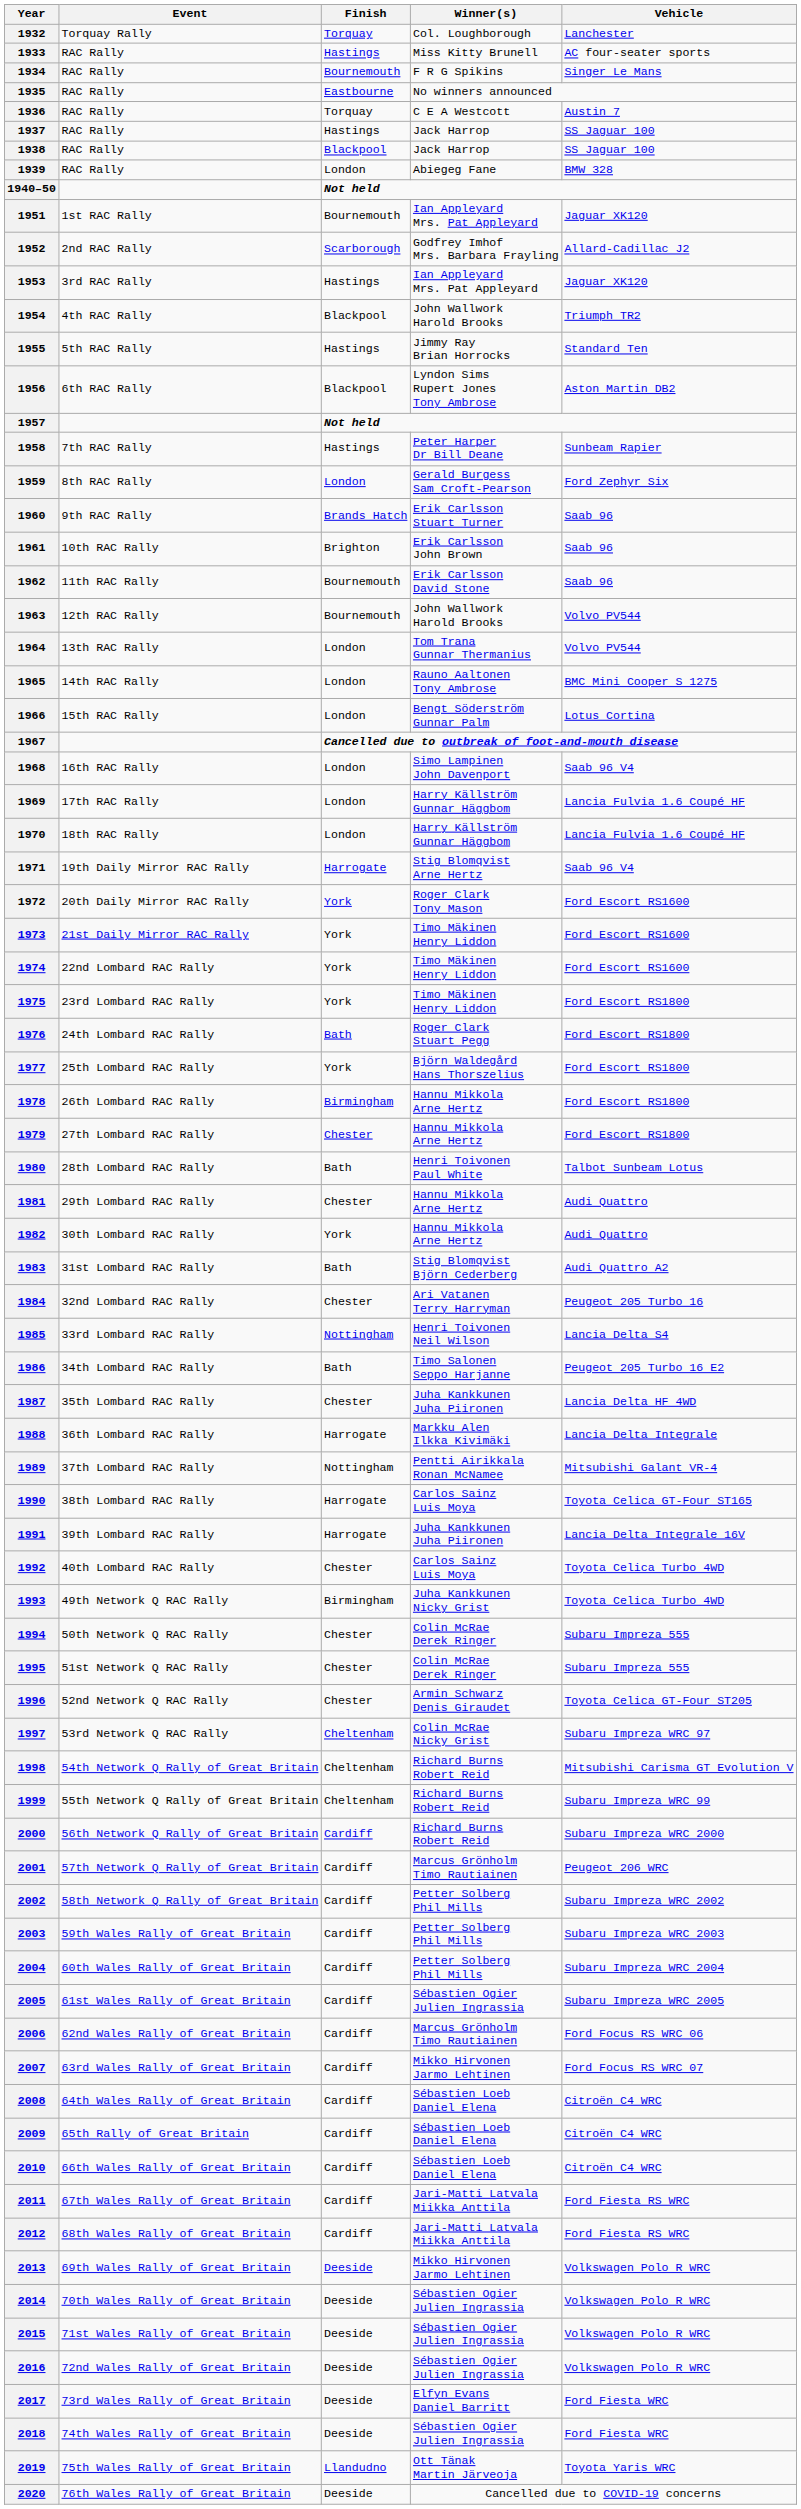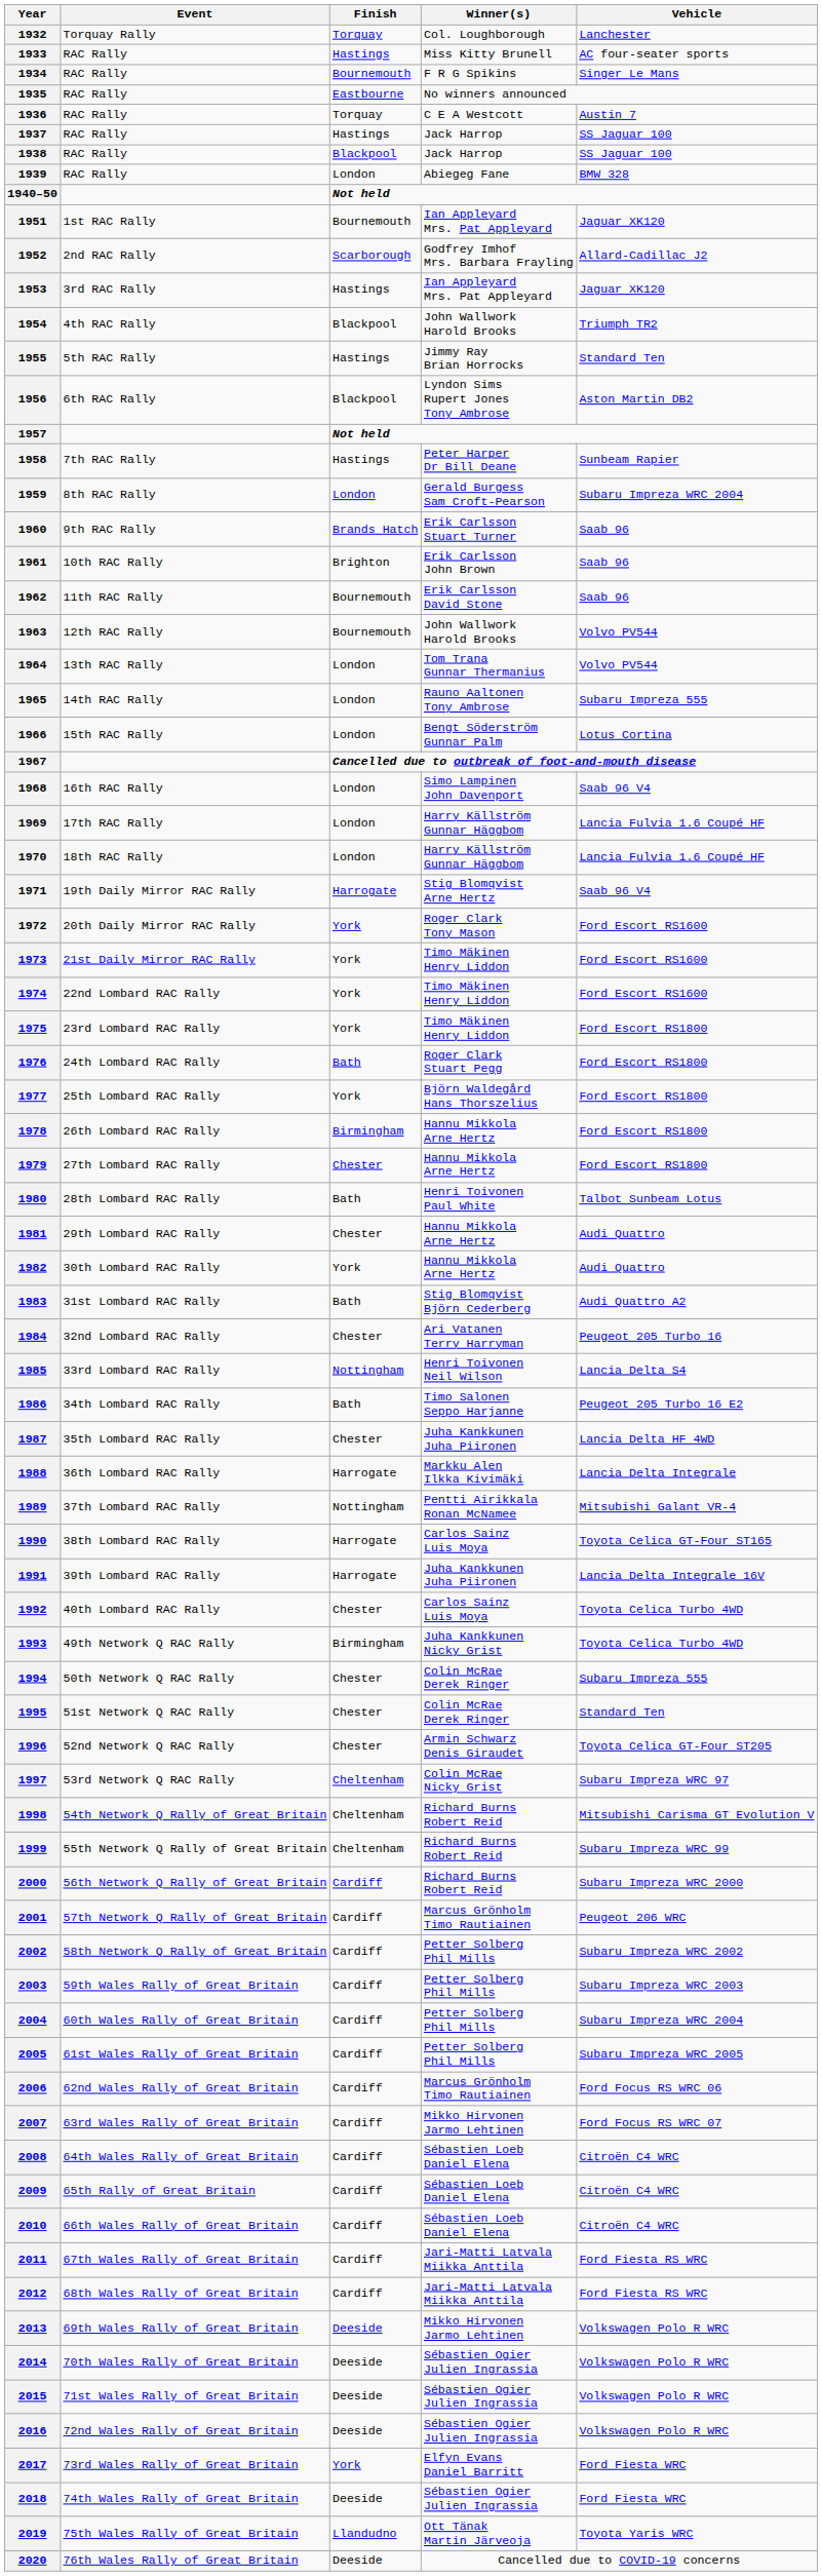1959 | Vehicle: Ford Zephyr Six -> Subaru Impreza WRC 2004
1965 | Vehicle: BMC Mini Cooper S 1275 -> Subaru Impreza 555
1995 | Vehicle: Subaru Impreza 555 -> Standard Ten
2005 | Winner(s): Sébastien Ogier Julien Ingrassia -> Petter Solberg Phil Mills
2017 | Finish: Deeside -> York
